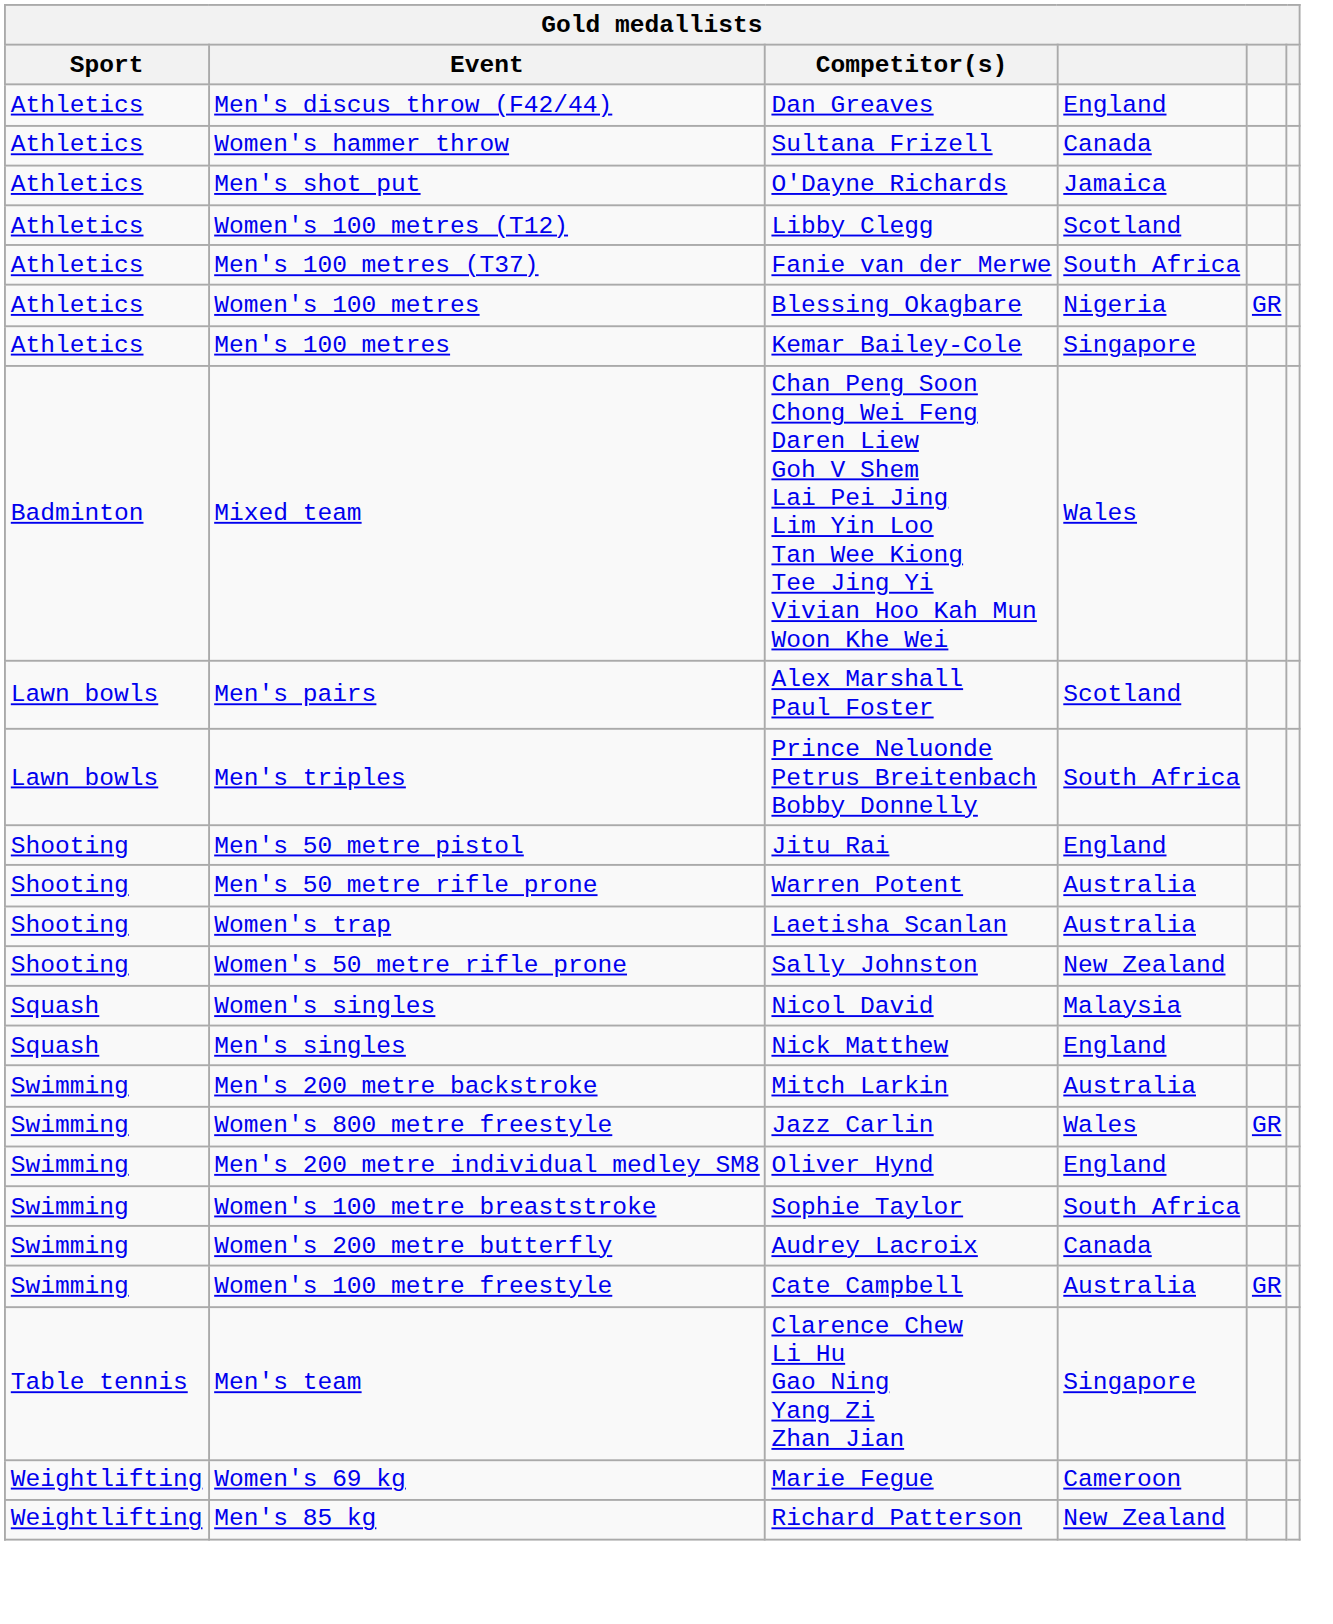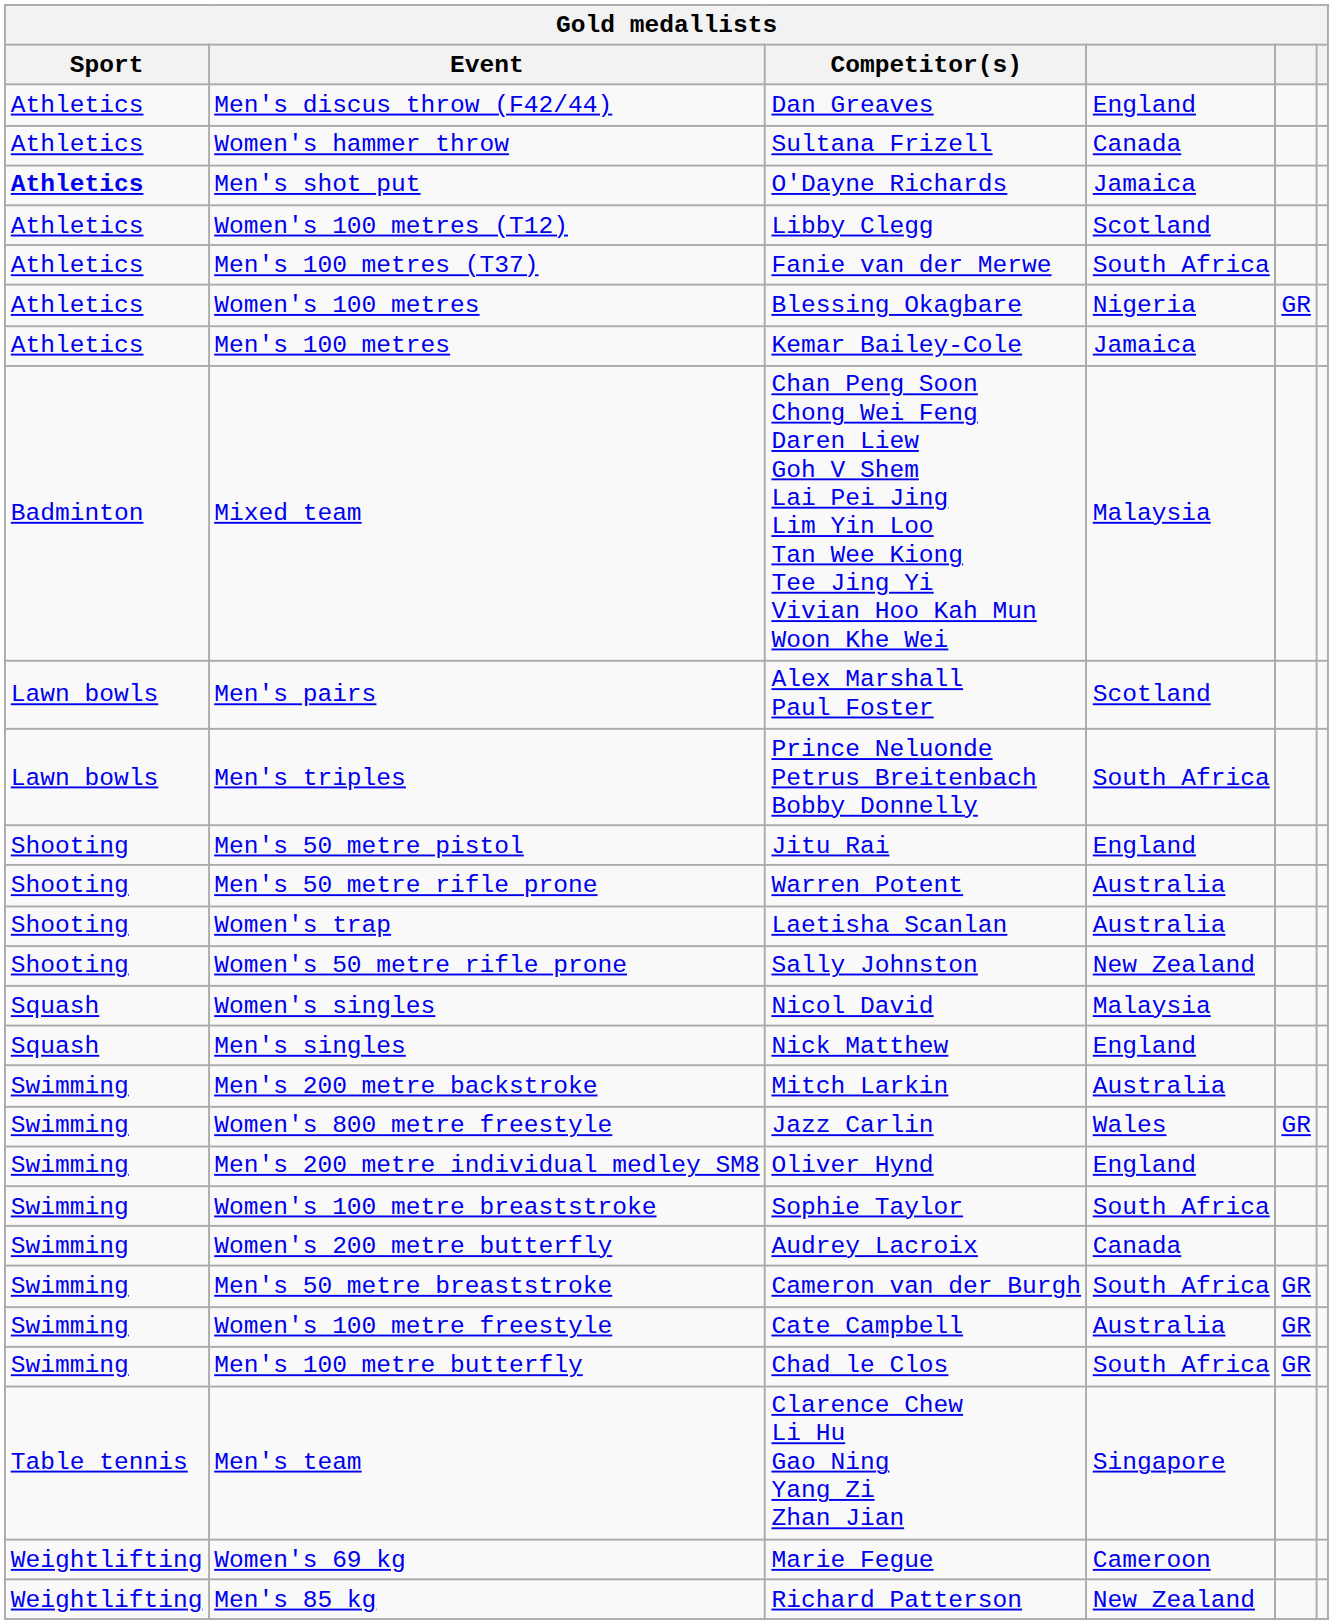Men's shot put | Sport: normal -> bold
Men's 100 metres | column 4: Singapore -> Jamaica
Mixed team | column 4: Wales -> Malaysia
+ row: Swimming | Men's 50 metre breaststroke | Cameron van der Burgh | South Africa | GR
+ row: Swimming | Men's 100 metre butterfly | Chad le Clos | South Africa | GR
